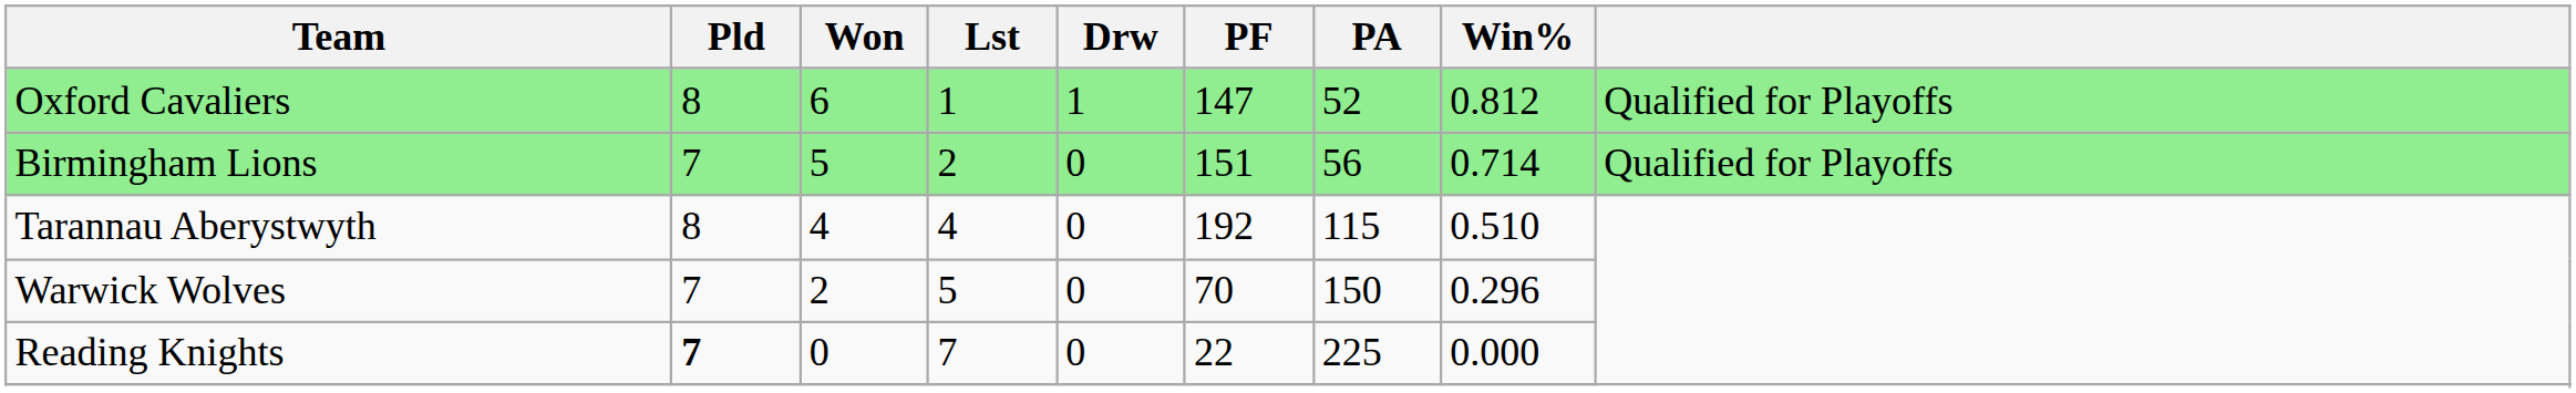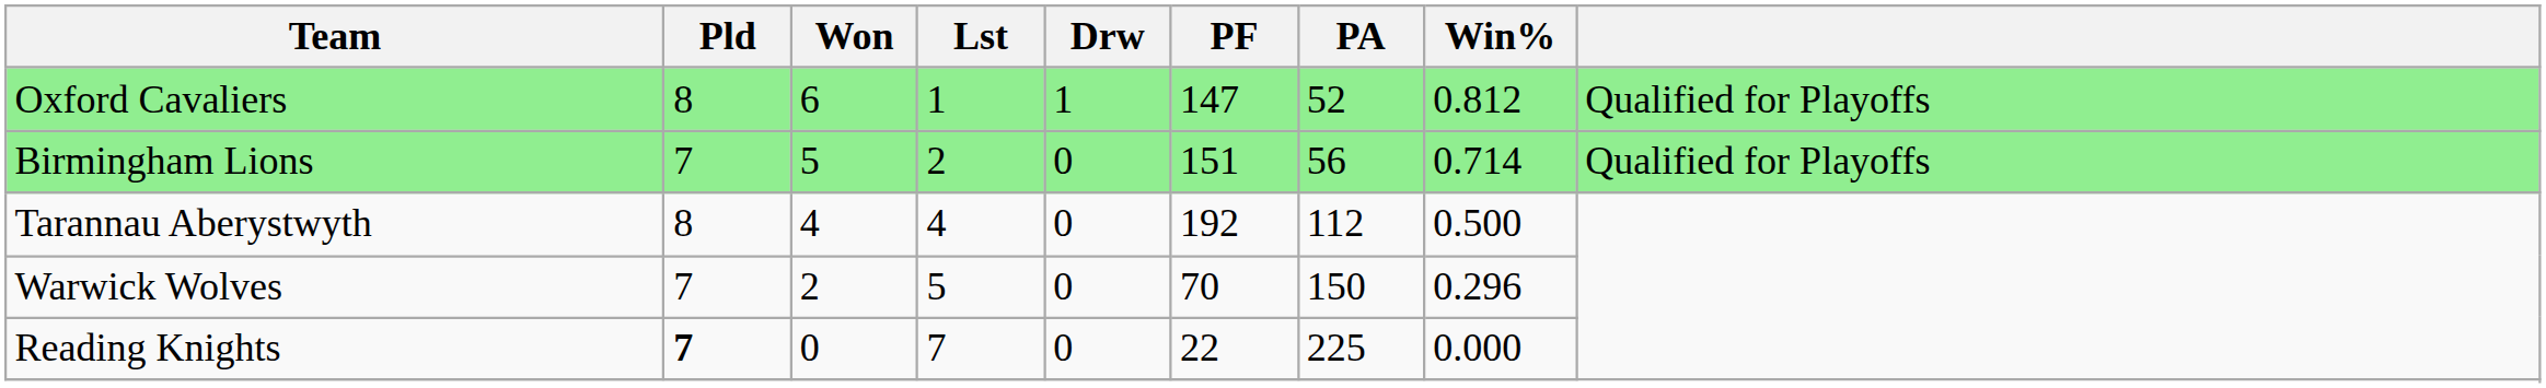Tarannau Aberystwyth | PA: 115 -> 112
Tarannau Aberystwyth | Win%: 0.510 -> 0.500
